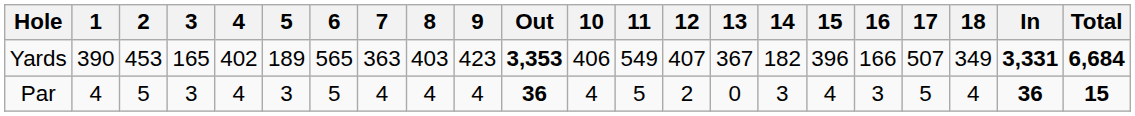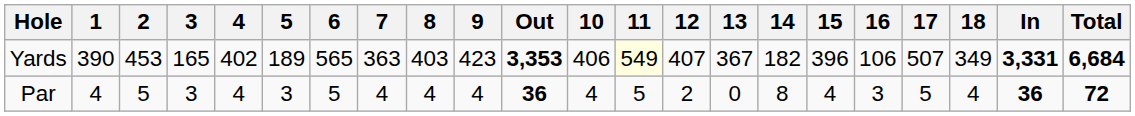Yards | 11: no background -> lightyellow background
Yards | 16: 166 -> 106
Par | 14: 3 -> 8
Par | Total: 15 -> 72
